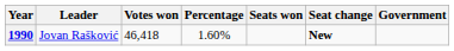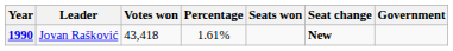1990 | Votes won: 46,418 -> 43,418
1990 | Percentage: 1.60% -> 1.61%
